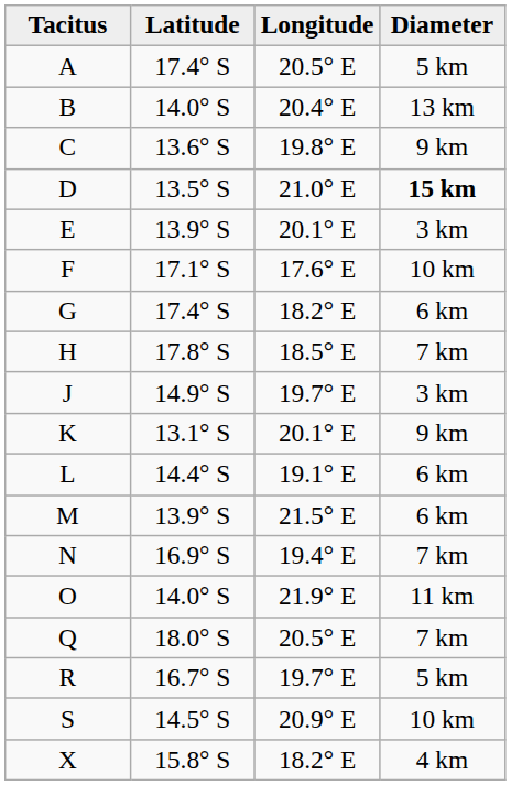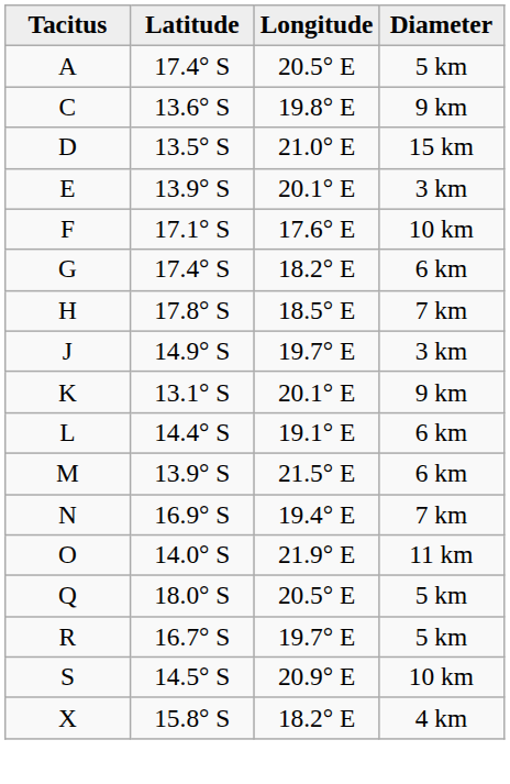- row: B | 14.0° S | 20.4° E | 13 km
D | Diameter: bold -> normal
Q | Diameter: 7 km -> 5 km
